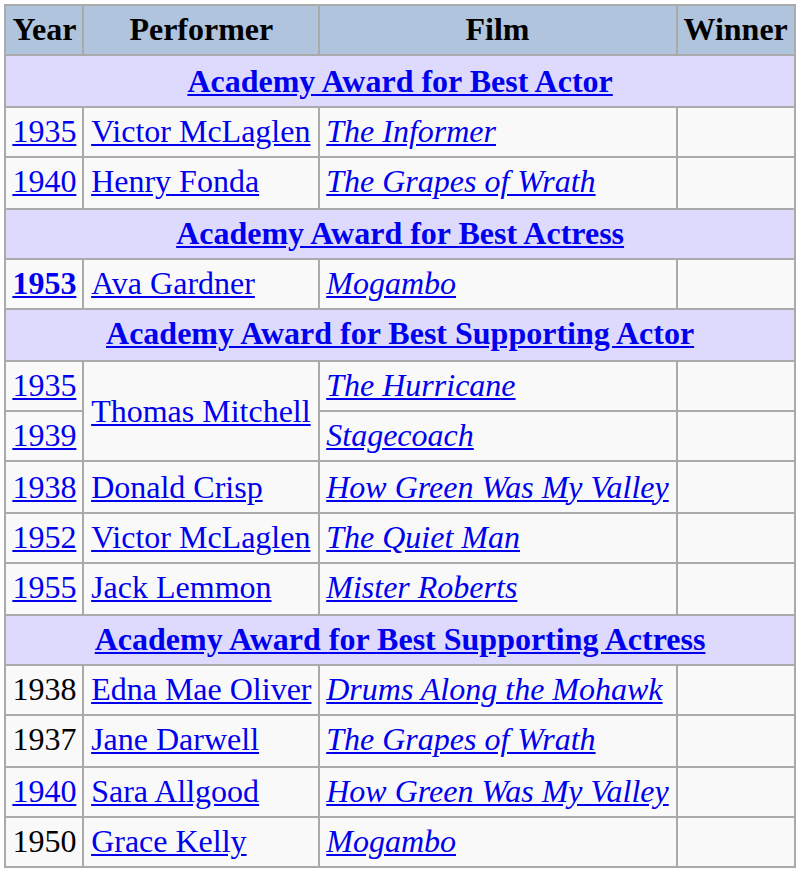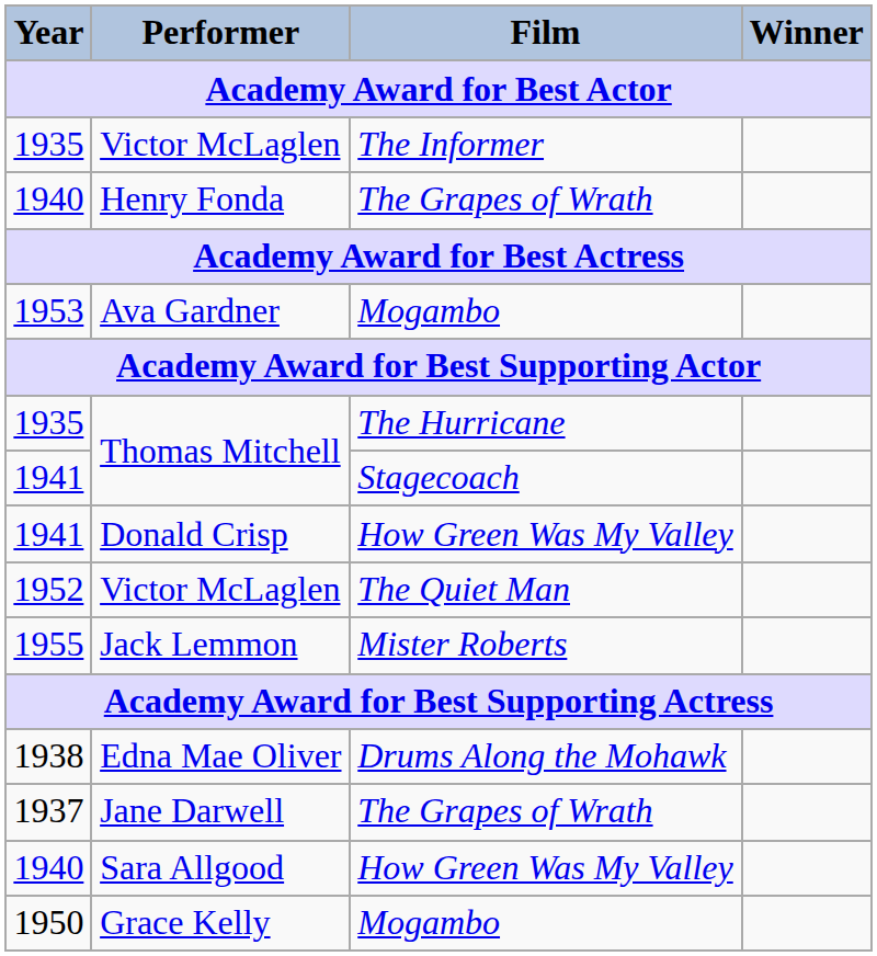Ava Gardner | Year: bold -> normal
Thomas Mitchell / Stagecoach | Year: 1939 -> 1941
Donald Crisp | Year: 1938 -> 1941
